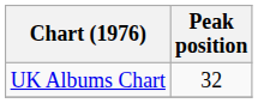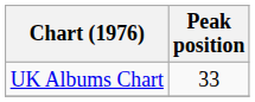UK Albums Chart | Peak position: 32 -> 33
